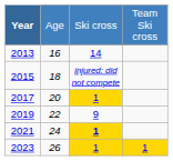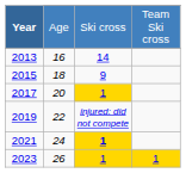2015 | column 3: injured: did not compete -> 9
2019 | column 3: 9 -> injured: did not compete
